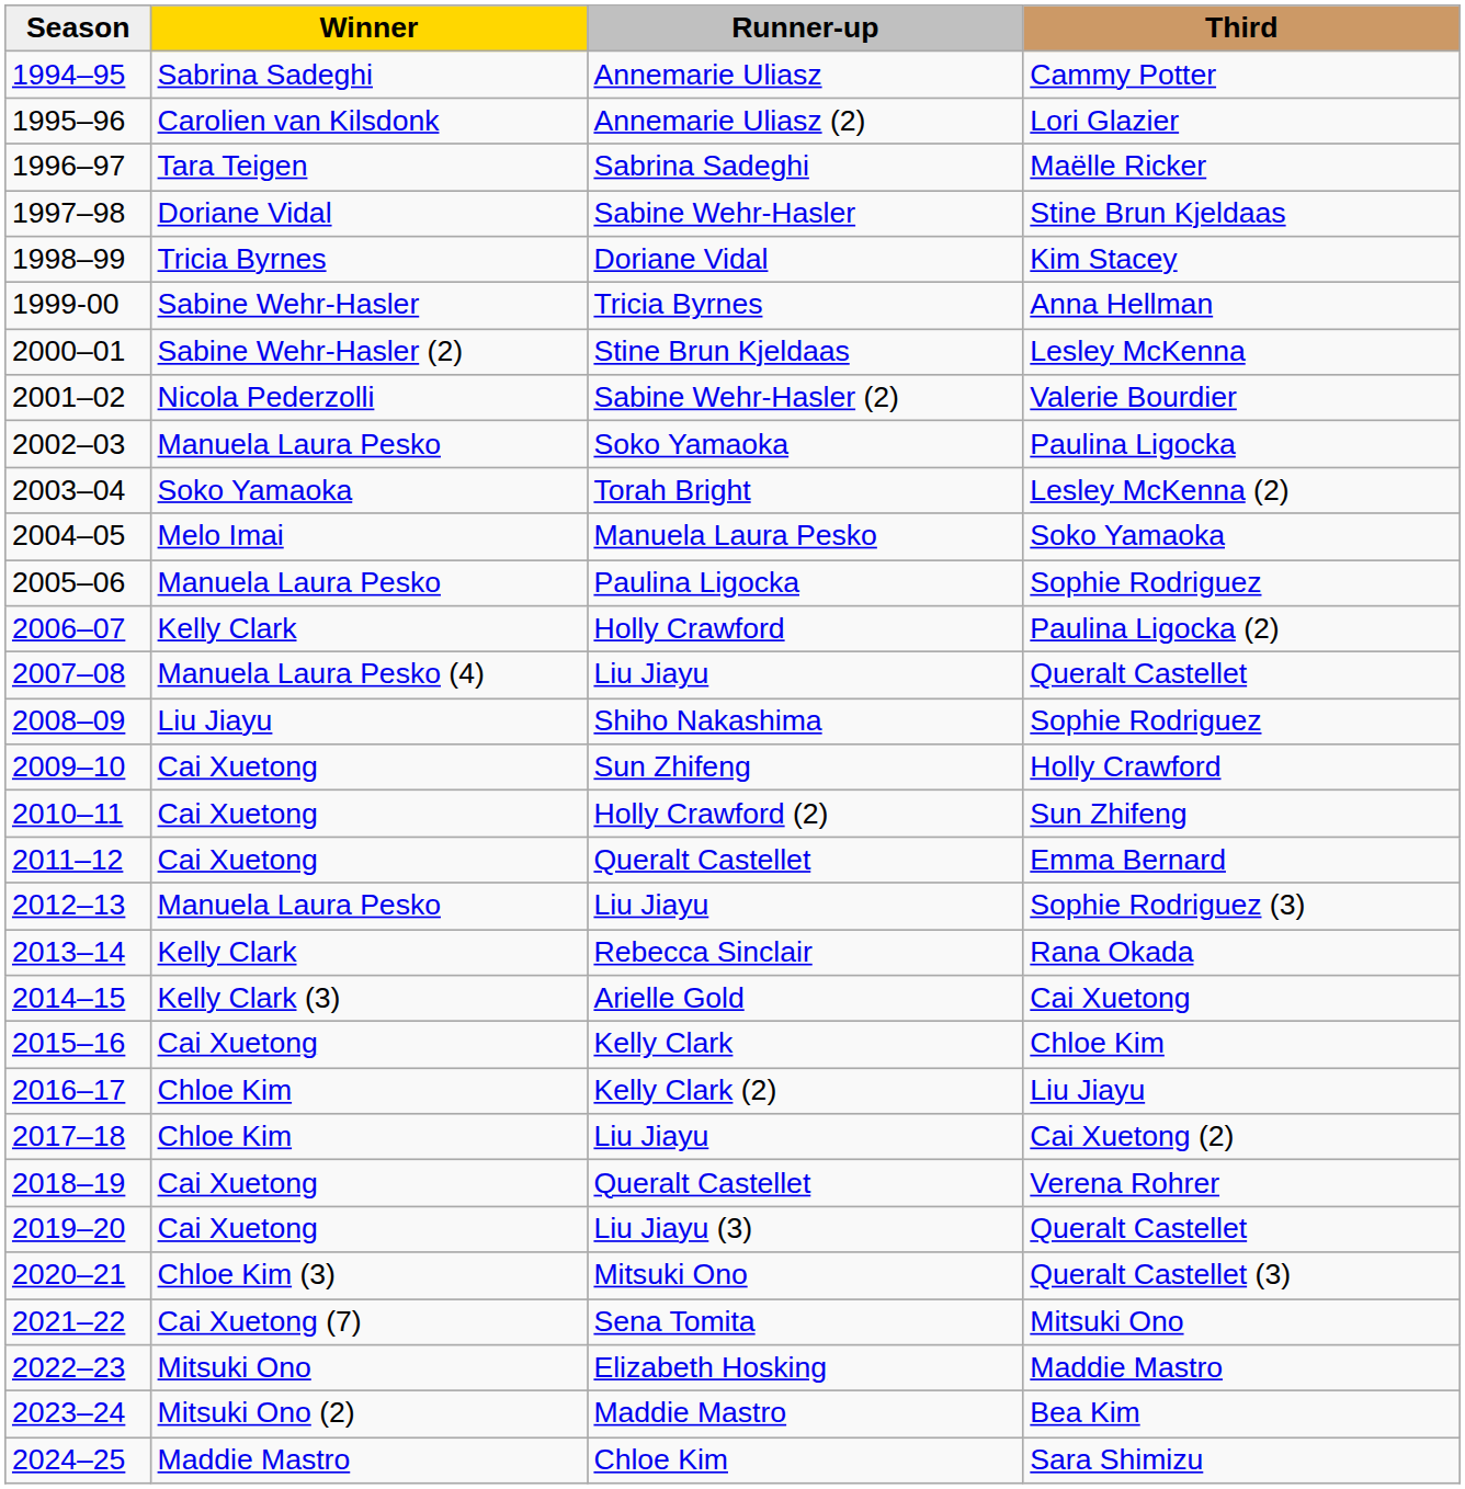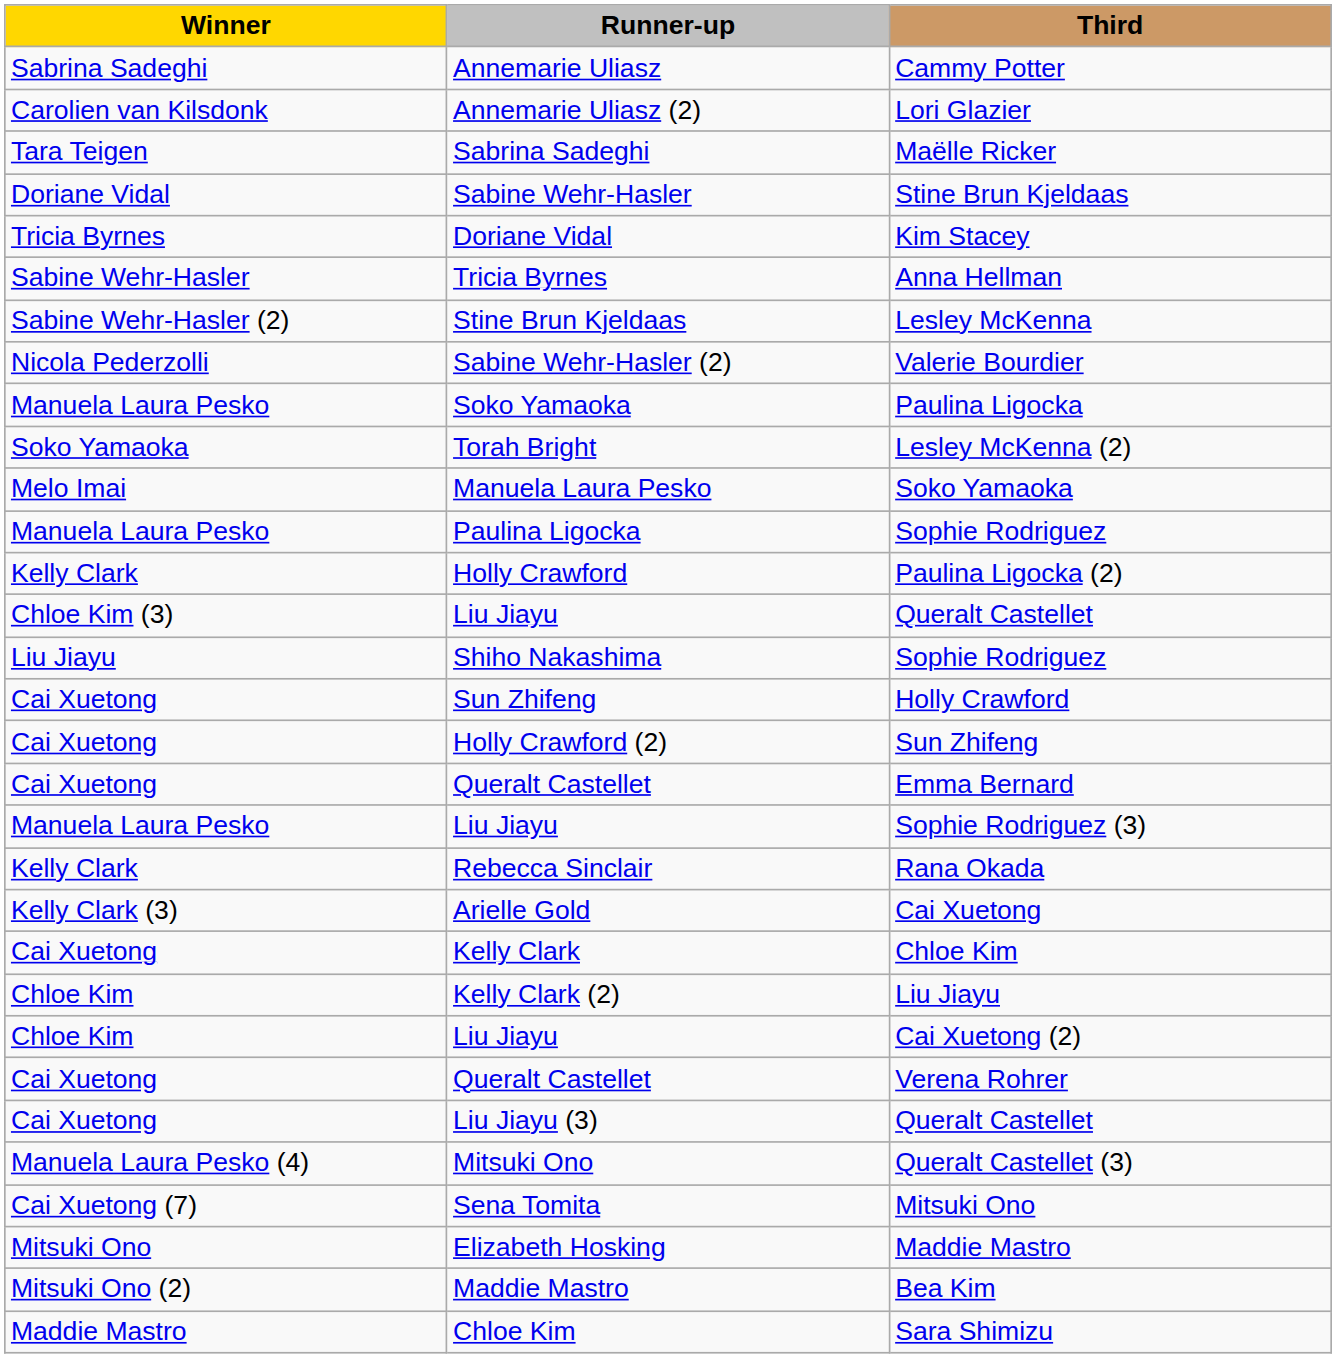- column: Season | 1994–95 | 1995–96 | 1996–97 | 1997–98 | 1998–99 | 1999-00 | 2000–01 | 2001–02 | 2002–03 | 2003–04 | 2004–05 | 2005–06 | 2006–07 | 2007–08 | 2008–09 | 2009–10 | 2010–11 | 2011–12 | 2012–13 | 2013–14 | 2014–15 | 2015–16 | 2016–17 | 2017–18 | 2018–19 | 2019–20 | 2020–21 | 2021–22 | 2022–23 | 2023–24 | 2024–25
Liu Jiayu / Queralt Castellet | Winner: Manuela Laura Pesko (4) -> Chloe Kim (3)
Queralt Castellet (3) | Winner: Chloe Kim (3) -> Manuela Laura Pesko (4)
